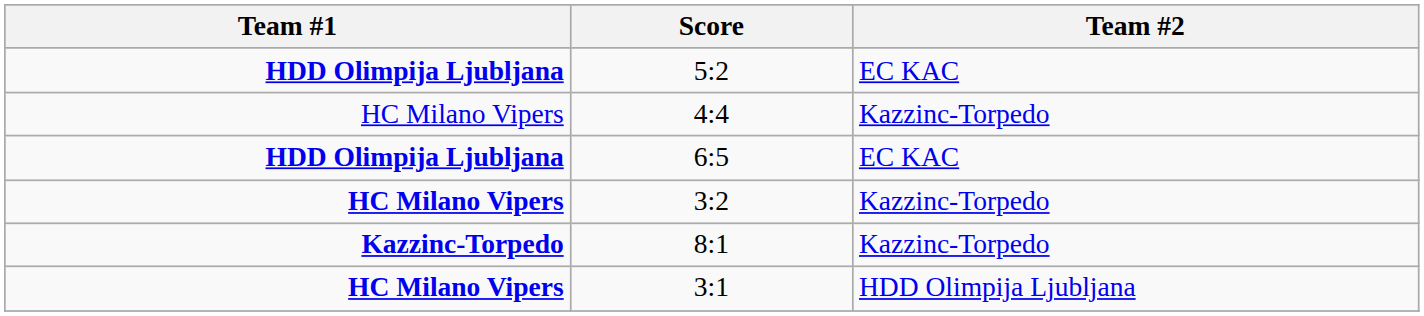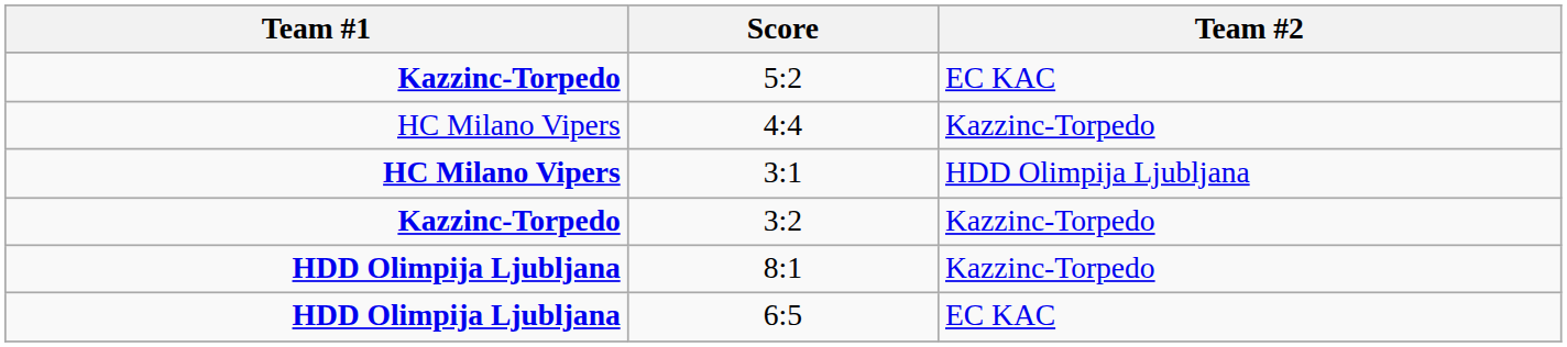5:2 | Team #1: HDD Olimpija Ljubljana -> Kazzinc-Torpedo
rows swapped: 6:5 <-> 3:1
3:2 | Team #1: HC Milano Vipers -> Kazzinc-Torpedo
8:1 | Team #1: Kazzinc-Torpedo -> HDD Olimpija Ljubljana
